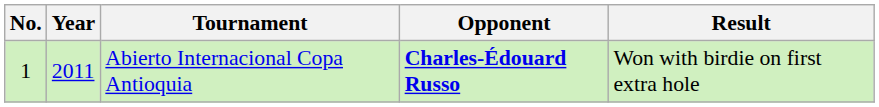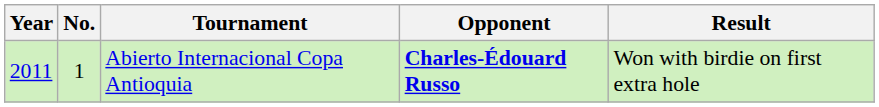columns swapped: No. <-> Year
